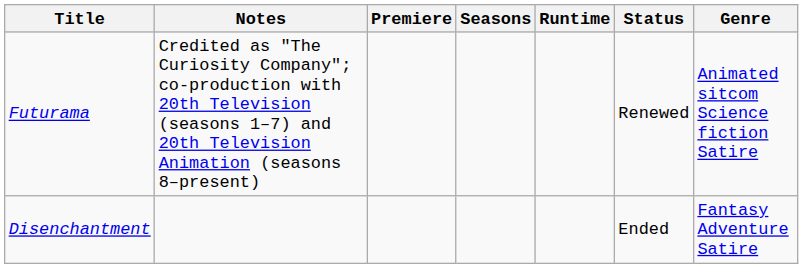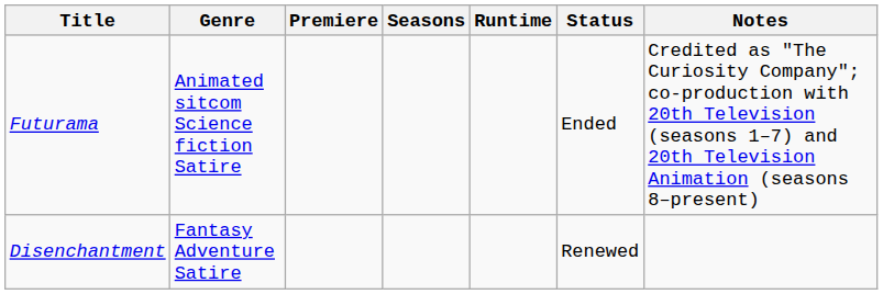columns swapped: Genre <-> Notes
Futurama | Status: Renewed -> Ended
Disenchantment | Status: Ended -> Renewed
